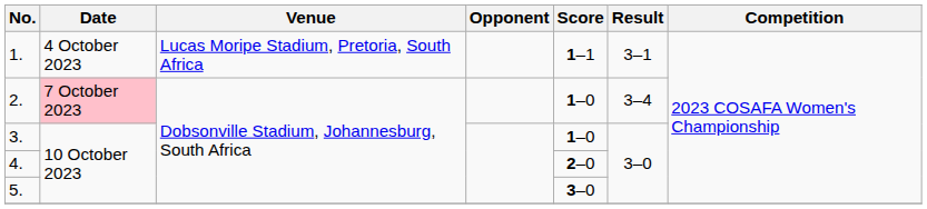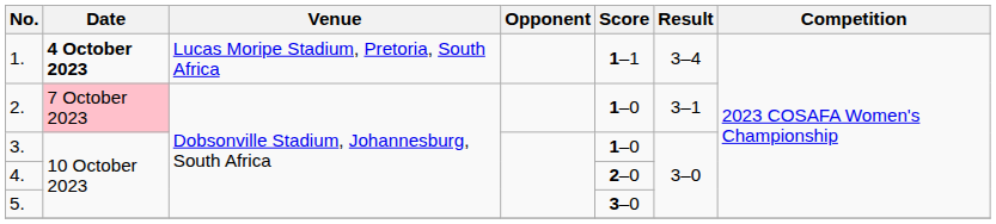1. | Date: normal -> bold
1. | Result: 3–1 -> 3–4
2. | Result: 3–4 -> 3–1
